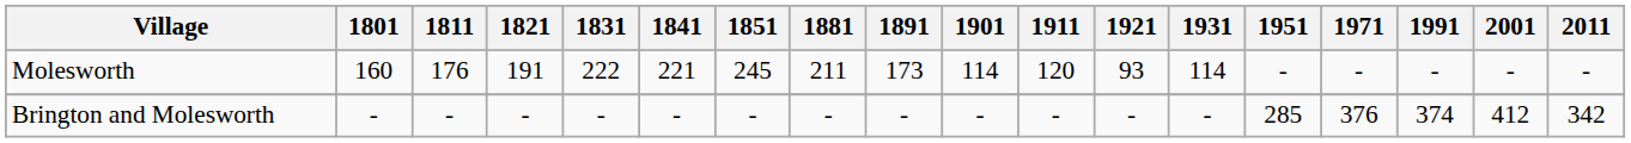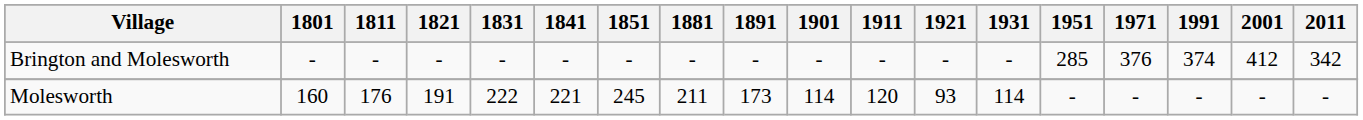rows swapped: Molesworth <-> Brington and Molesworth
